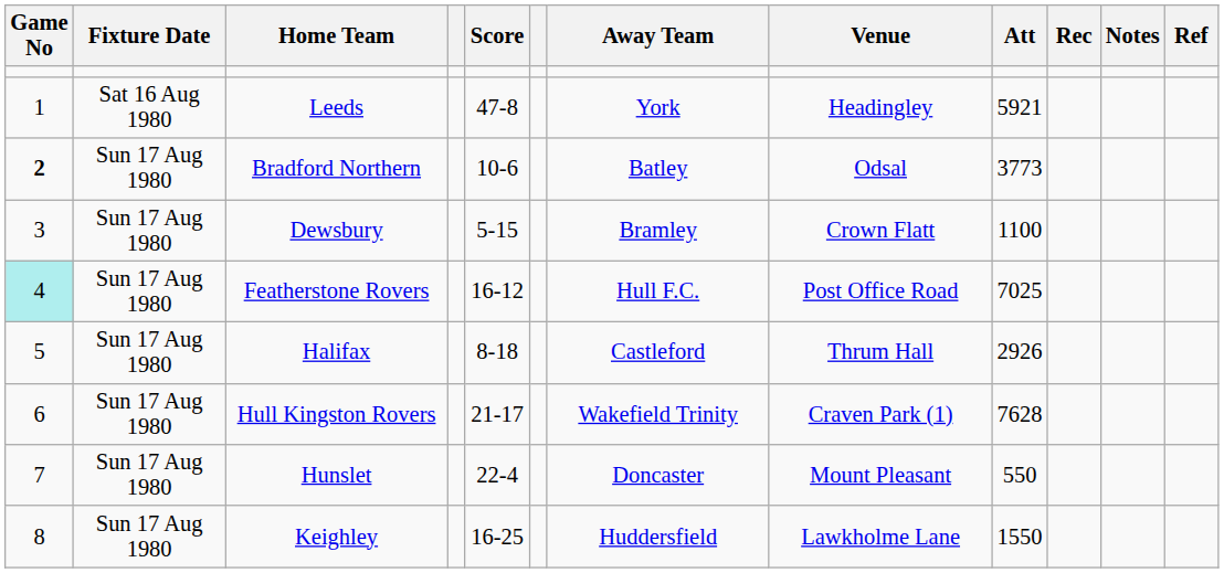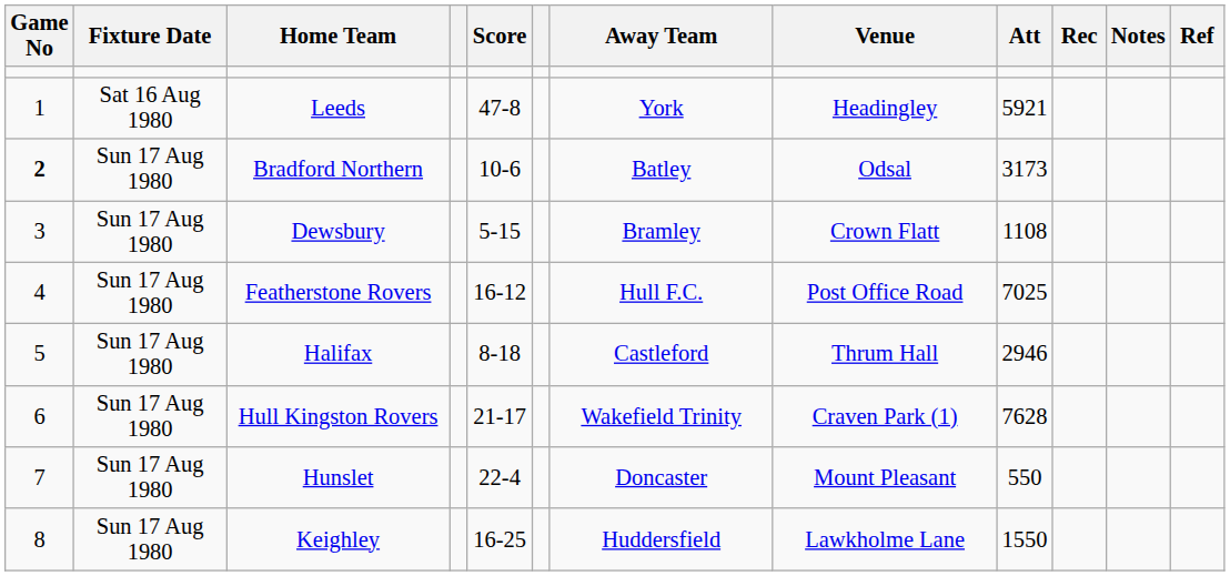Bradford Northern | Att: 3773 -> 3173
Dewsbury | Att: 1100 -> 1108
Featherstone Rovers | Game No: paleturquoise background -> no background
Halifax | Att: 2926 -> 2946
